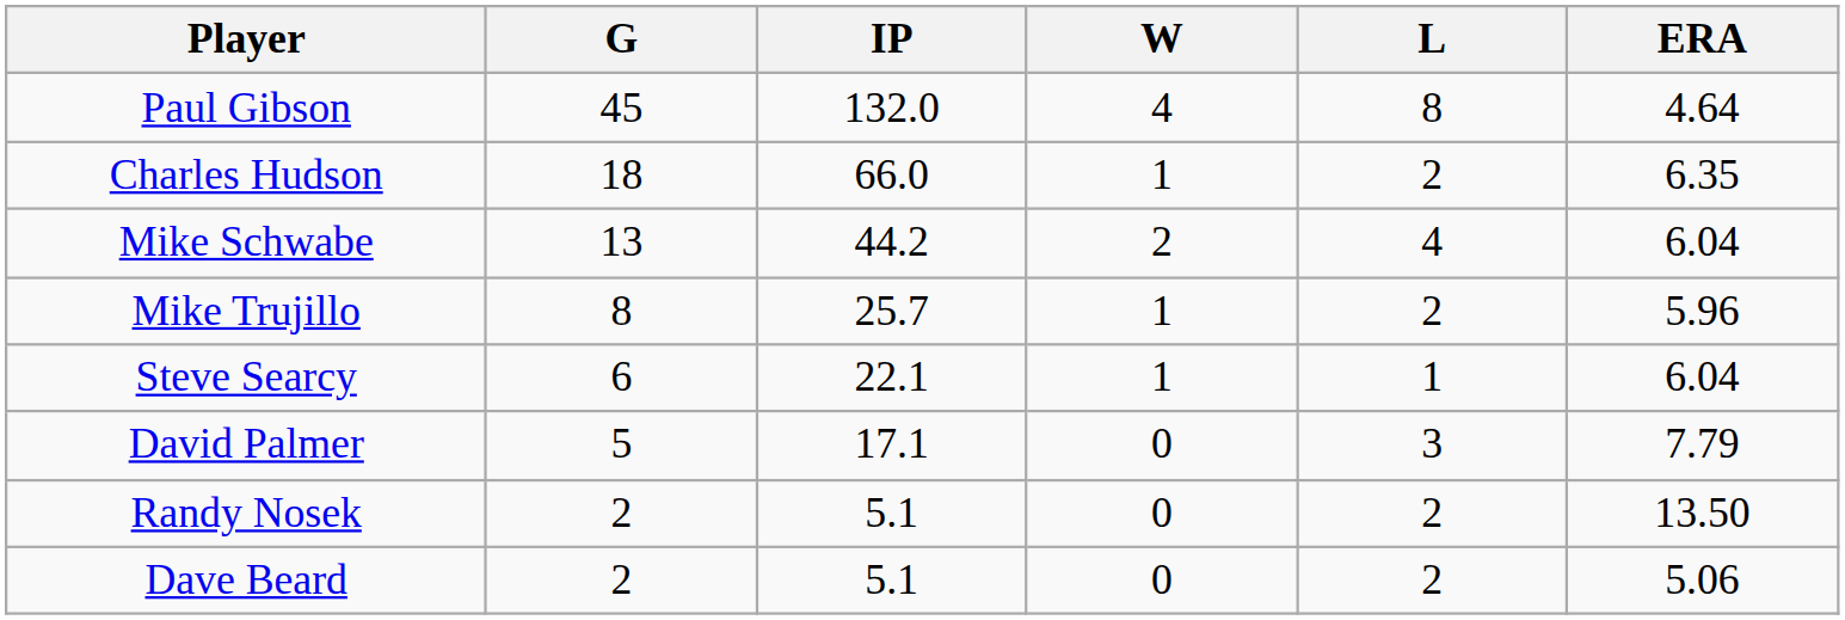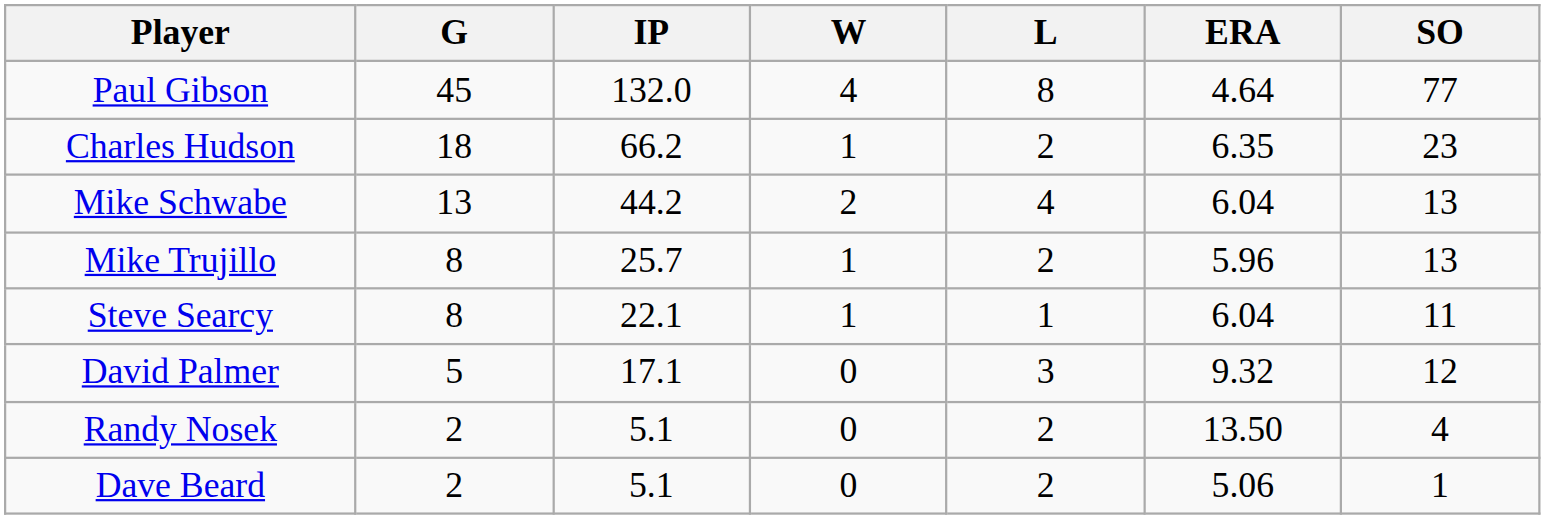+ column: SO | 77 | 23 | 13 | 13 | 11 | 12 | 4 | 1
Charles Hudson | IP: 66.0 -> 66.2
Steve Searcy | G: 6 -> 8
David Palmer | ERA: 7.79 -> 9.32
